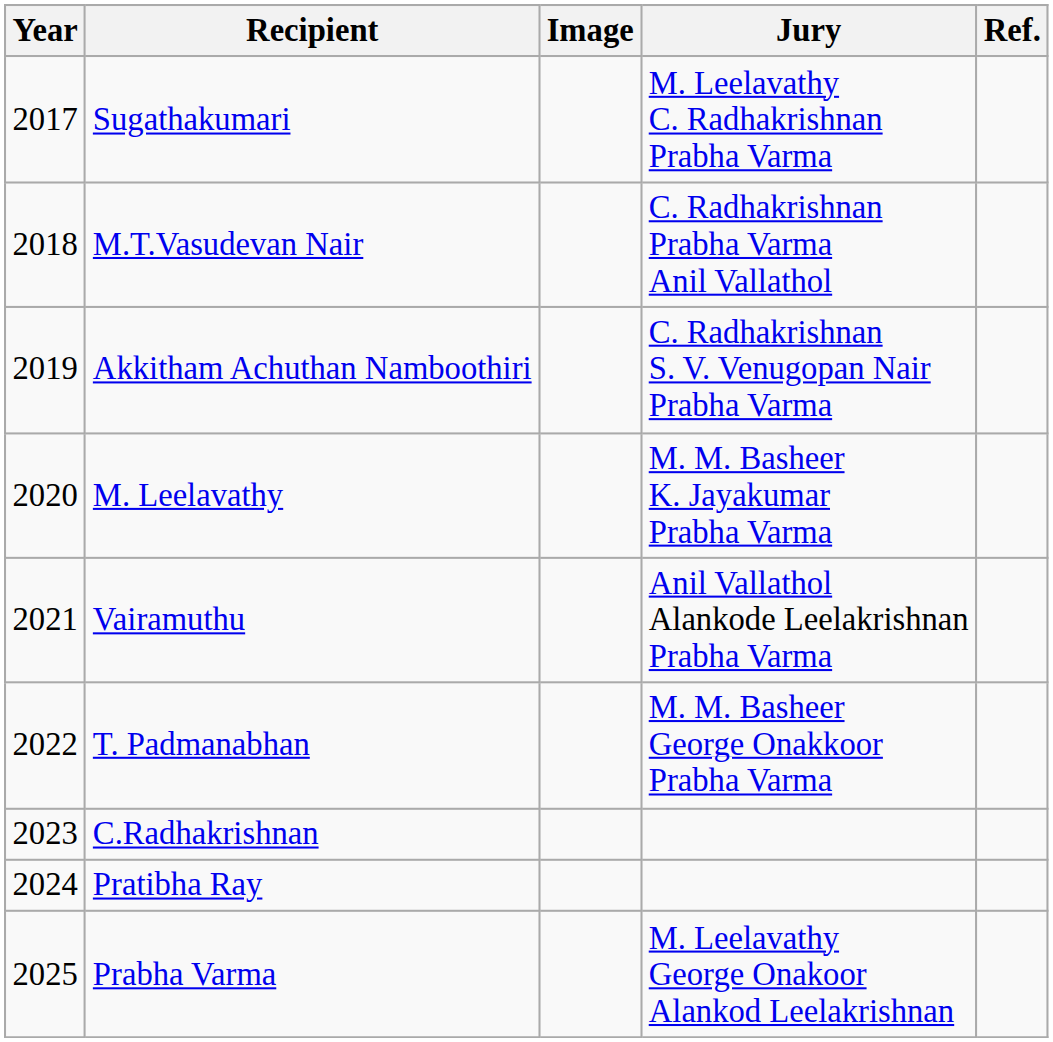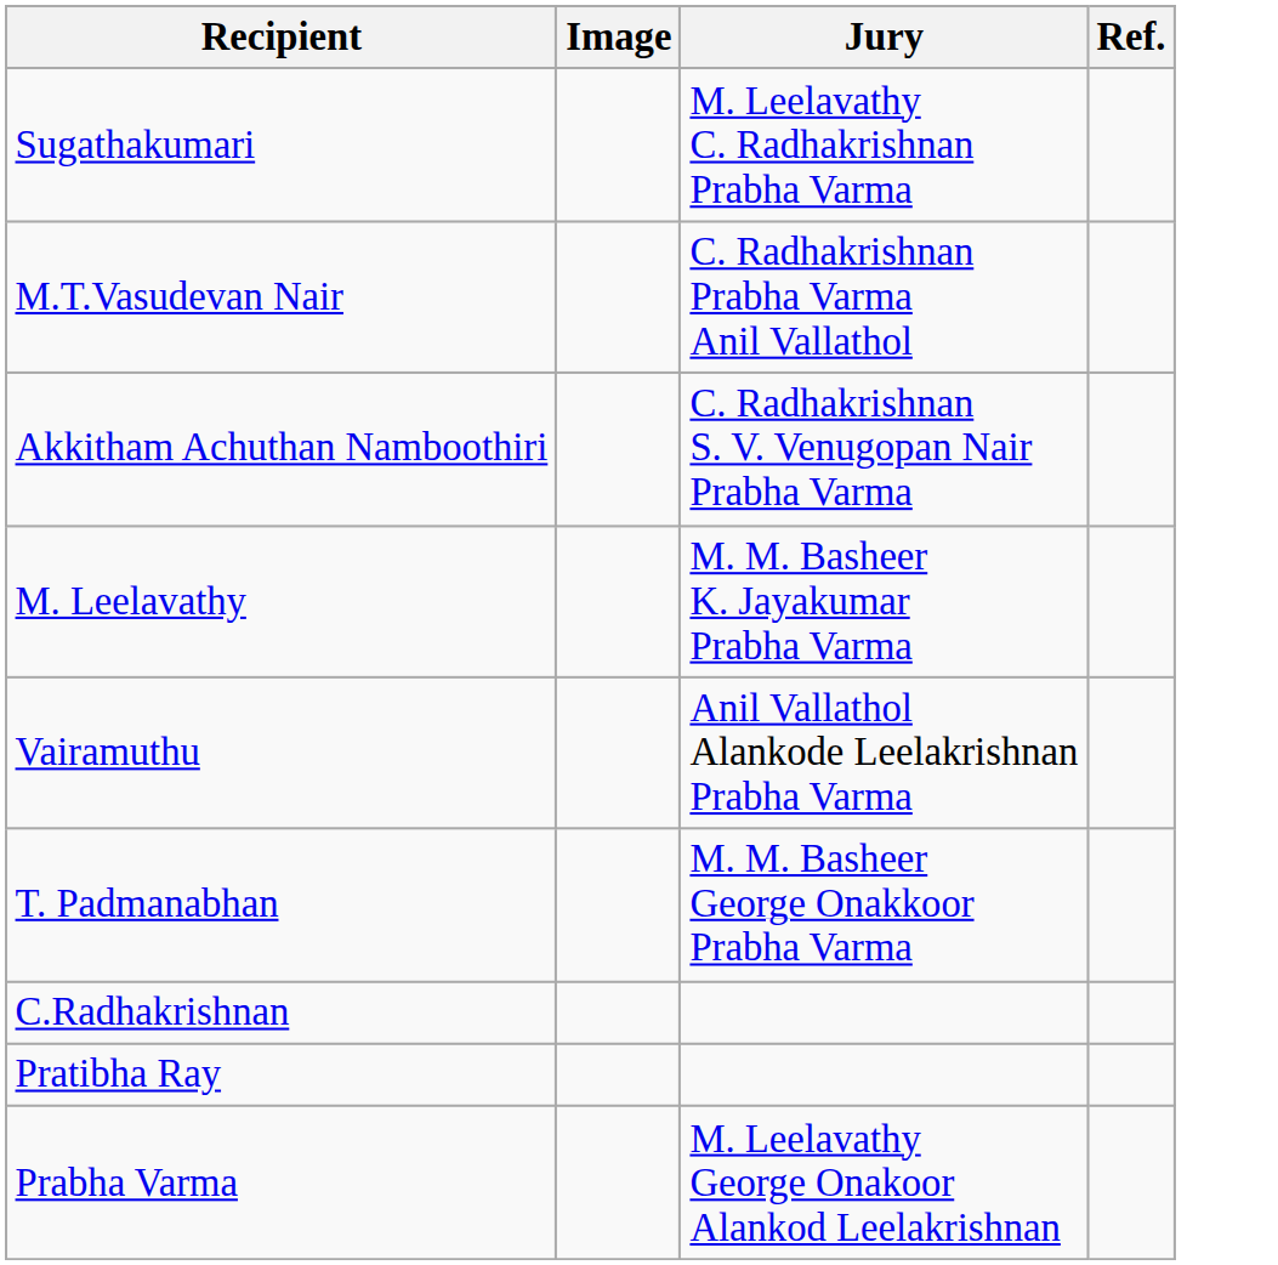- column: Year | 2017 | 2018 | 2019 | 2020 | 2021 | 2022 | 2023 | 2024 | 2025
